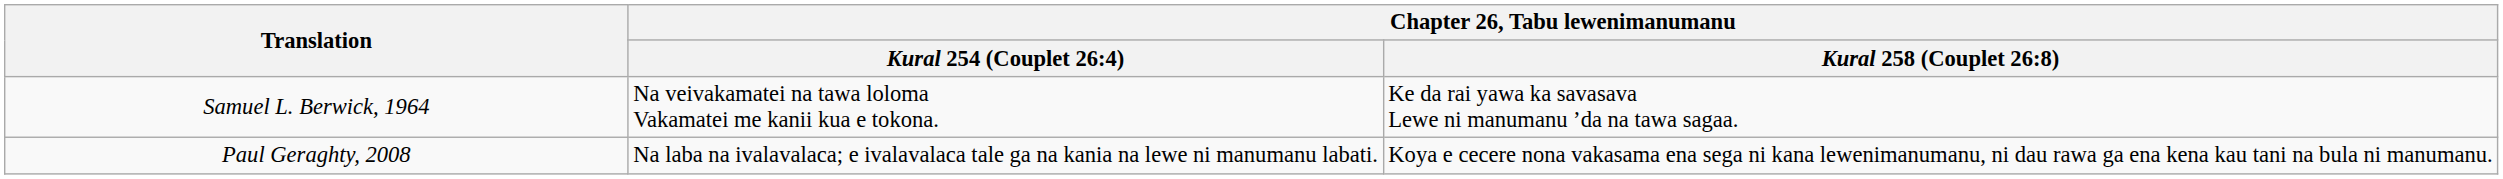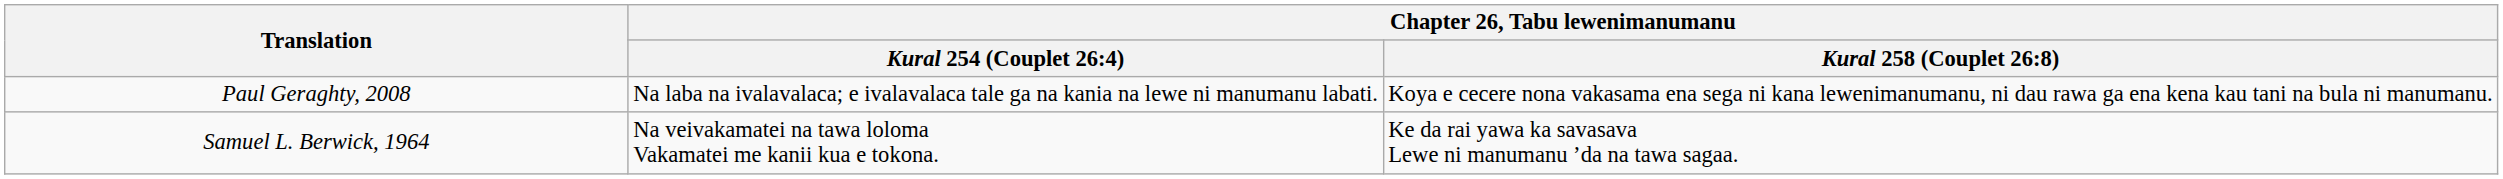rows swapped: Samuel L. Berwick, 1964 <-> Paul Geraghty, 2008
